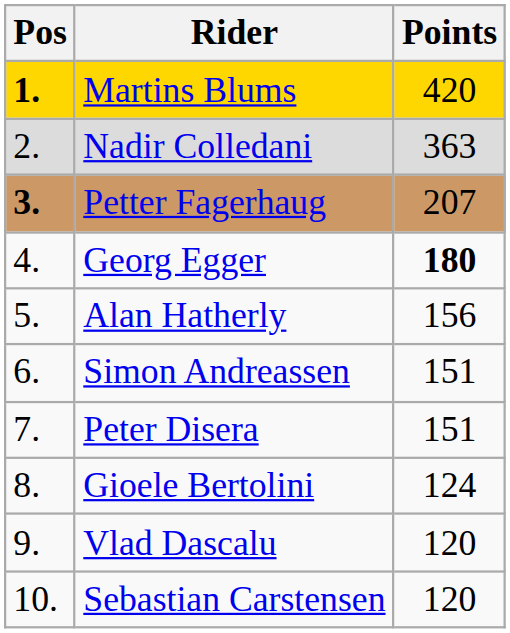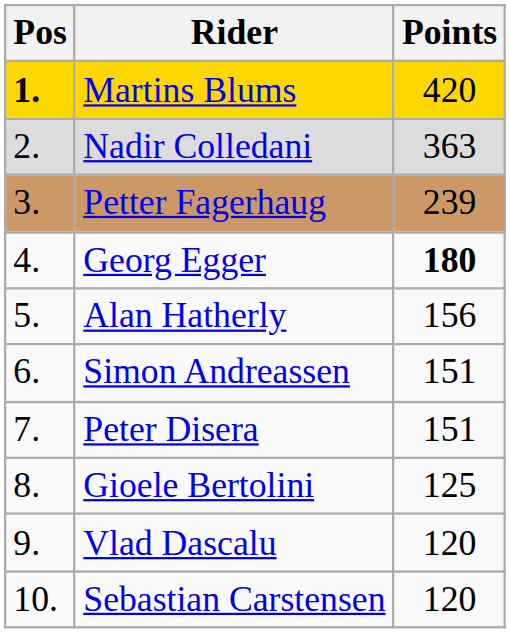Petter Fagerhaug | Pos: bold -> normal
Petter Fagerhaug | Points: 207 -> 239
Gioele Bertolini | Points: 124 -> 125
